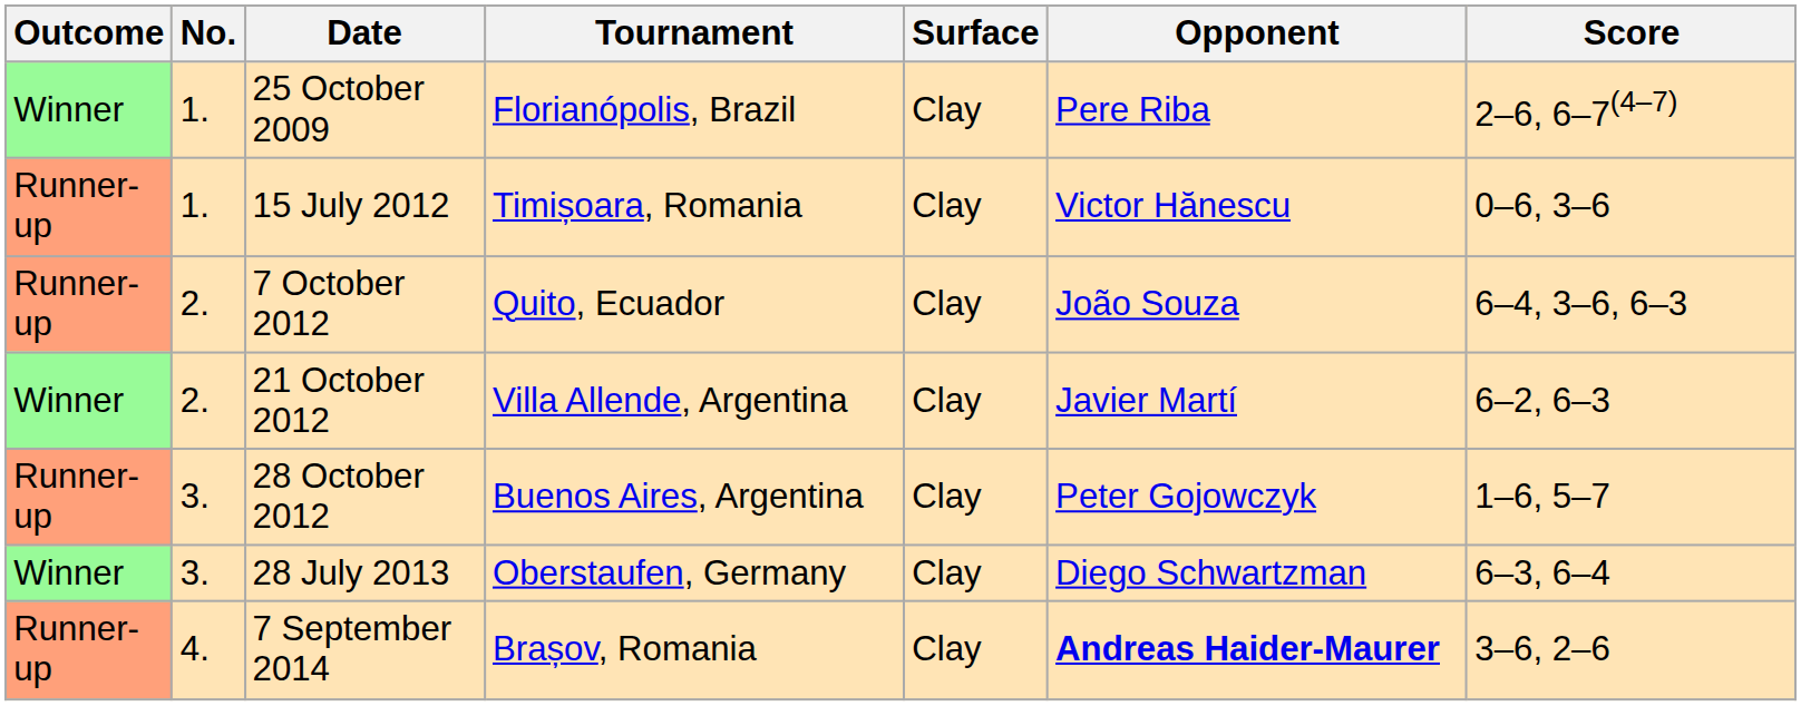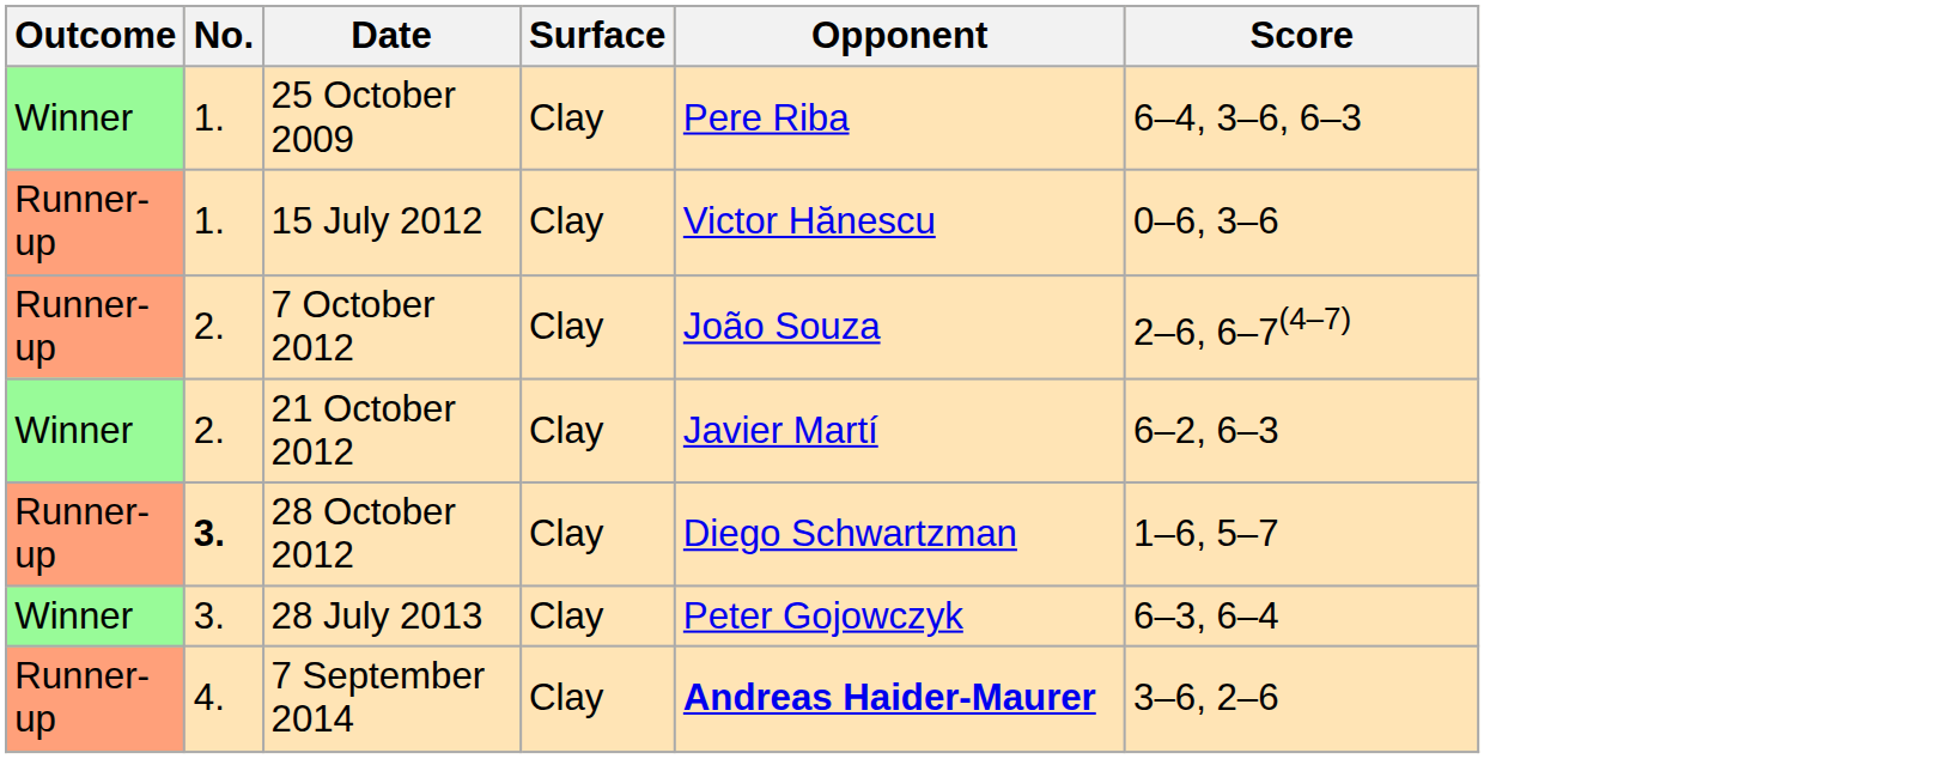- column: Tournament | Florianópolis, Brazil | Timișoara, Romania | Quito, Ecuador | Villa Allende, Argentina | Buenos Aires, Argentina | Oberstaufen, Germany | Brașov, Romania
25 October 2009 | Score: 2–6, 6–7(4–7) -> 6–4, 3–6, 6–3
7 October 2012 | Score: 6–4, 3–6, 6–3 -> 2–6, 6–7(4–7)
28 October 2012 | No.: normal -> bold
28 October 2012 | Opponent: Peter Gojowczyk -> Diego Schwartzman
28 July 2013 | Opponent: Diego Schwartzman -> Peter Gojowczyk
